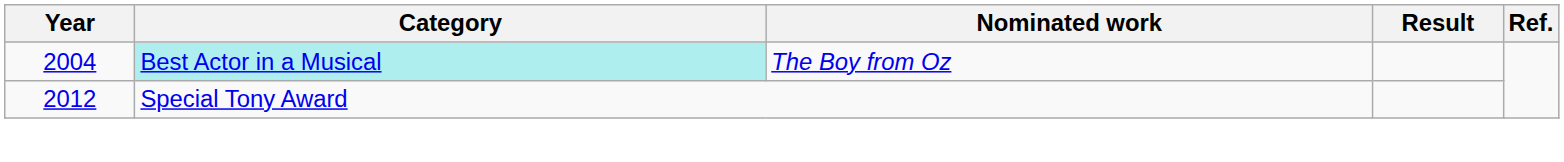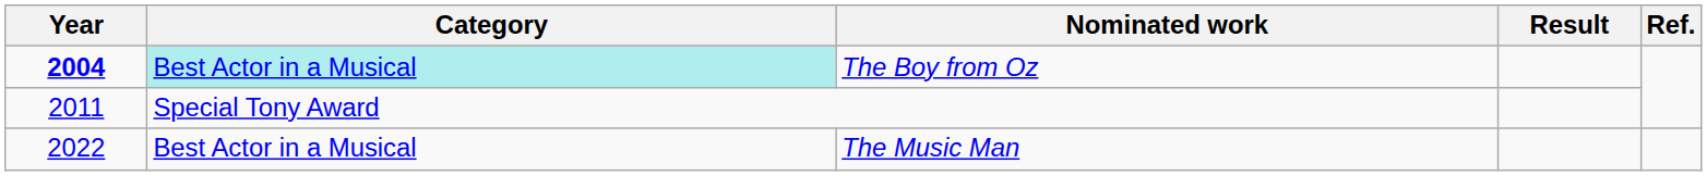The Boy from Oz | Year: normal -> bold
Special Tony Award | Year: 2012 -> 2011
+ row: 2022 | Best Actor in a Musical | The Music Man
